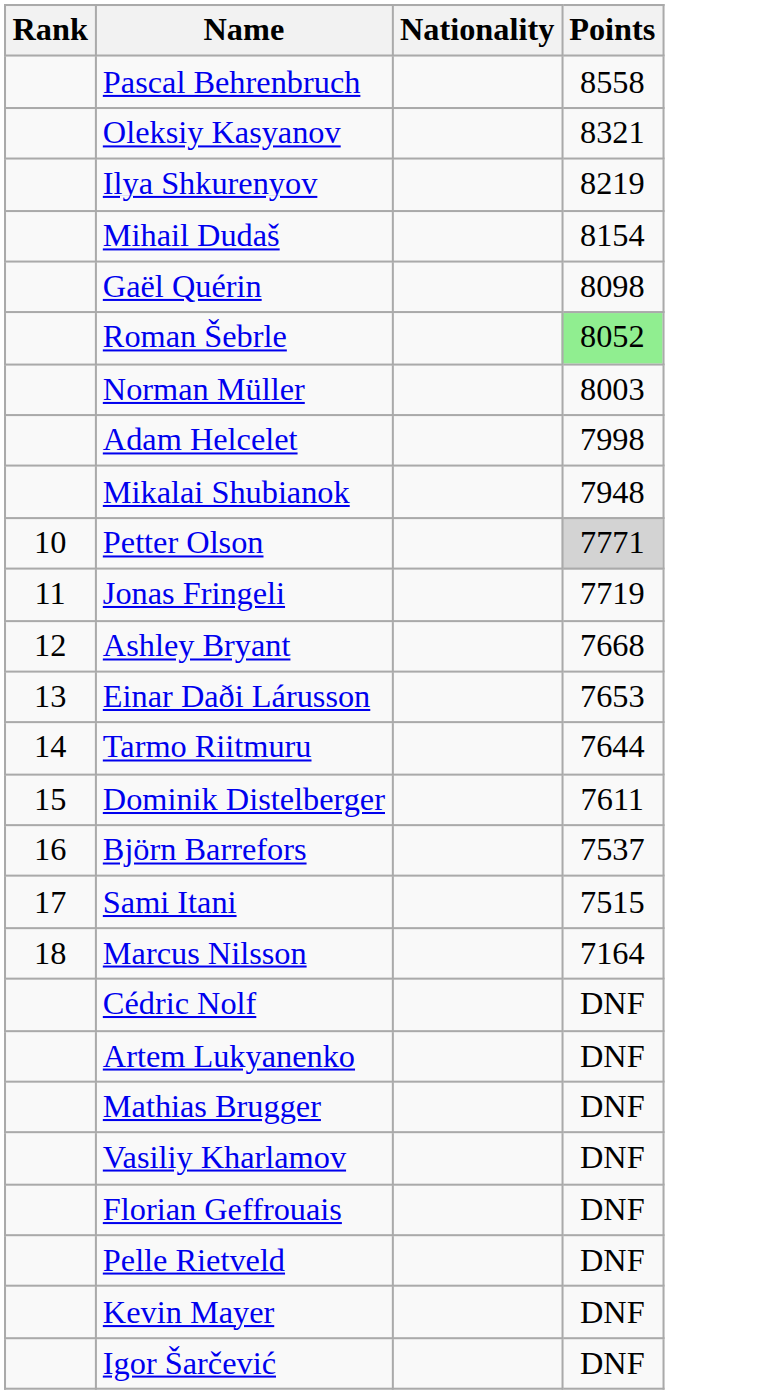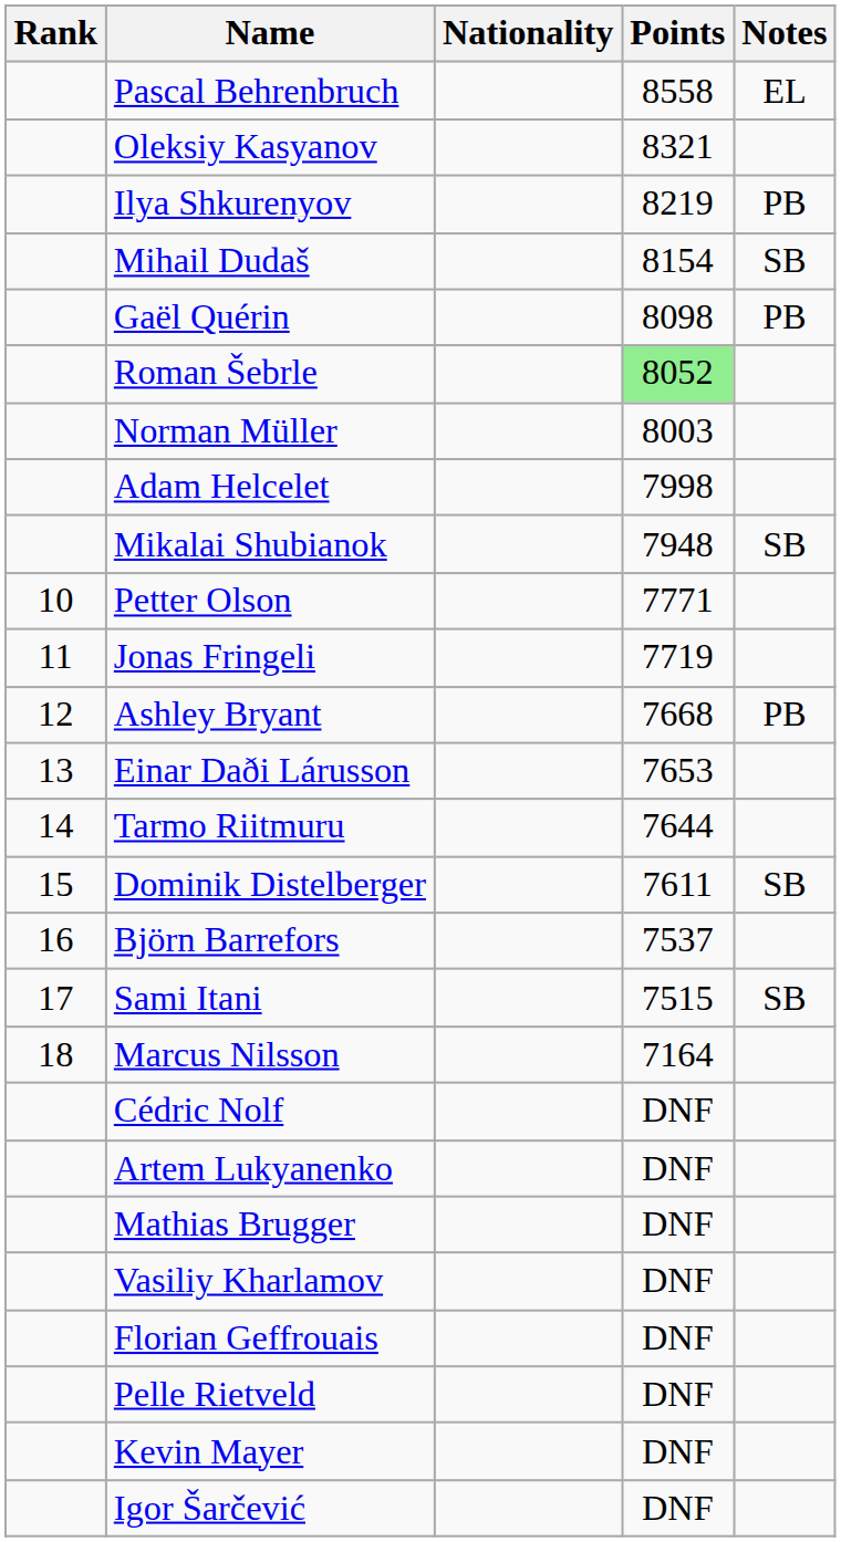+ column: Notes | EL | PB | SB | PB | SB | PB | SB | SB
Petter Olson | Points: lightgrey background -> no background
